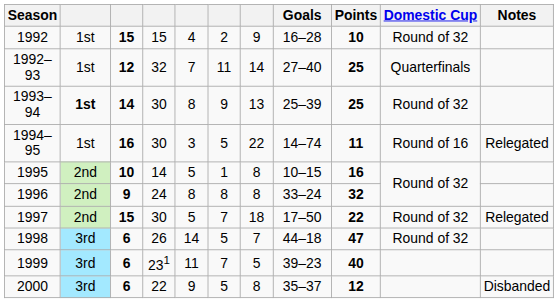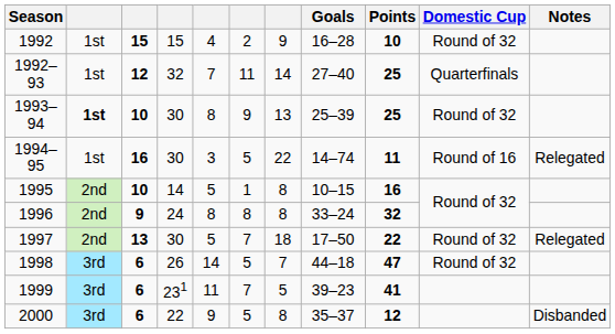1993–94 | column 3: 14 -> 10
1997 | column 3: 15 -> 13
1999 | Points: 40 -> 41
